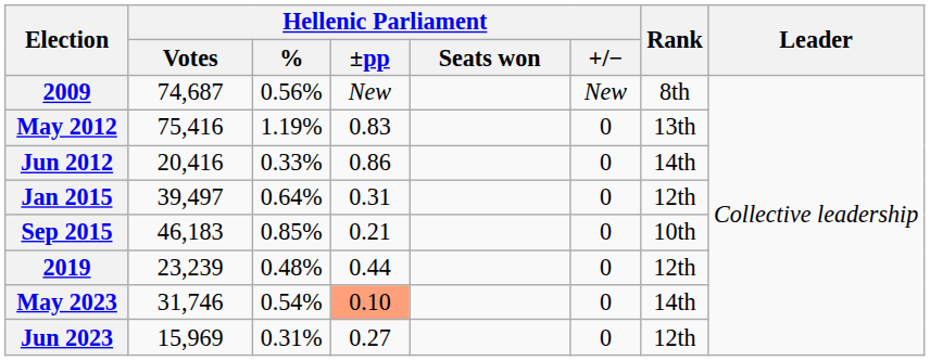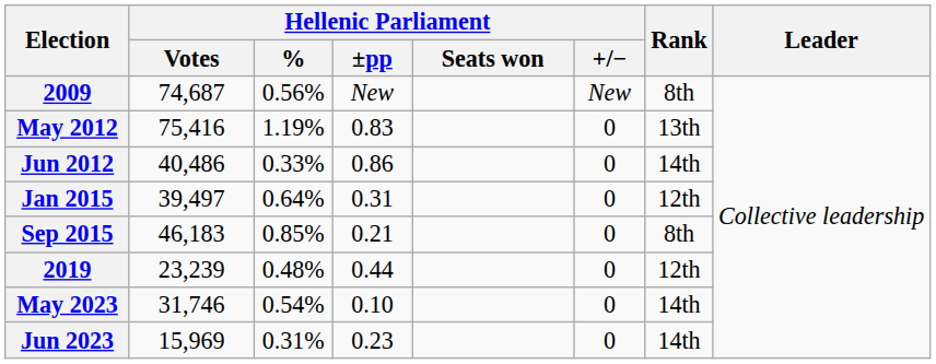Jun 2012 | Hellenic Parliament / Votes: 20,416 -> 40,486
Sep 2015 | Rank: 10th -> 8th
May 2023 | Hellenic Parliament / ±pp: lightsalmon background -> no background
Jun 2023 | Hellenic Parliament / ±pp: 0.27 -> 0.23
Jun 2023 | Rank: 12th -> 14th
